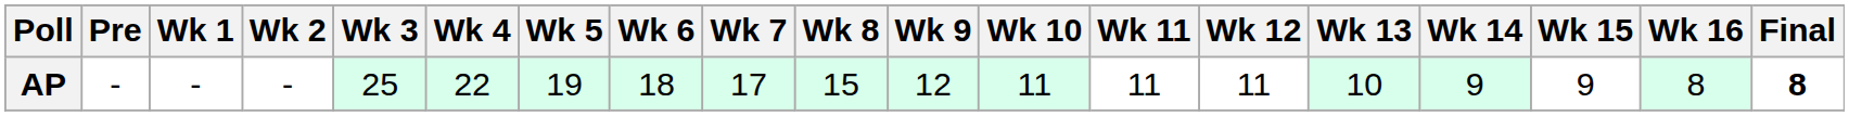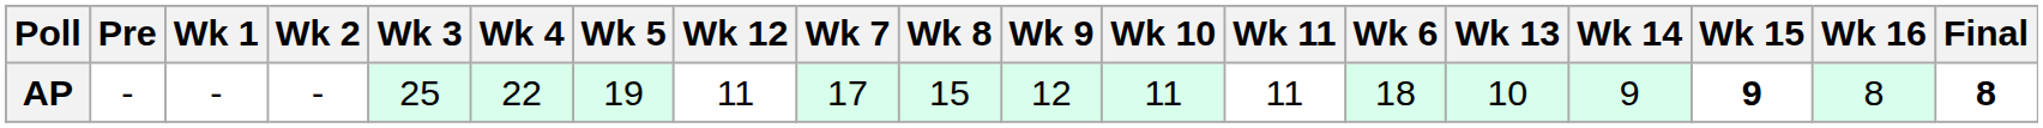columns swapped: Wk 6 <-> Wk 12
AP | Wk 15: normal -> bold
